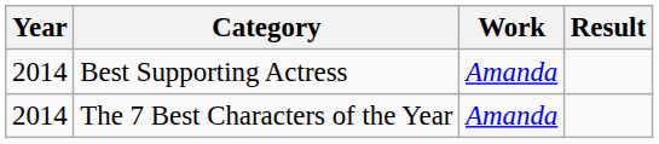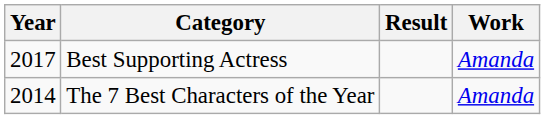columns swapped: Work <-> Result
Best Supporting Actress | Year: 2014 -> 2017
